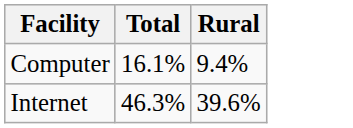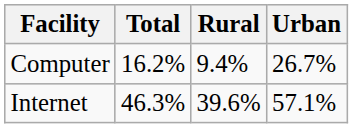+ column: Urban | 26.7% | 57.1%
Computer | Total: 16.1% -> 16.2%
